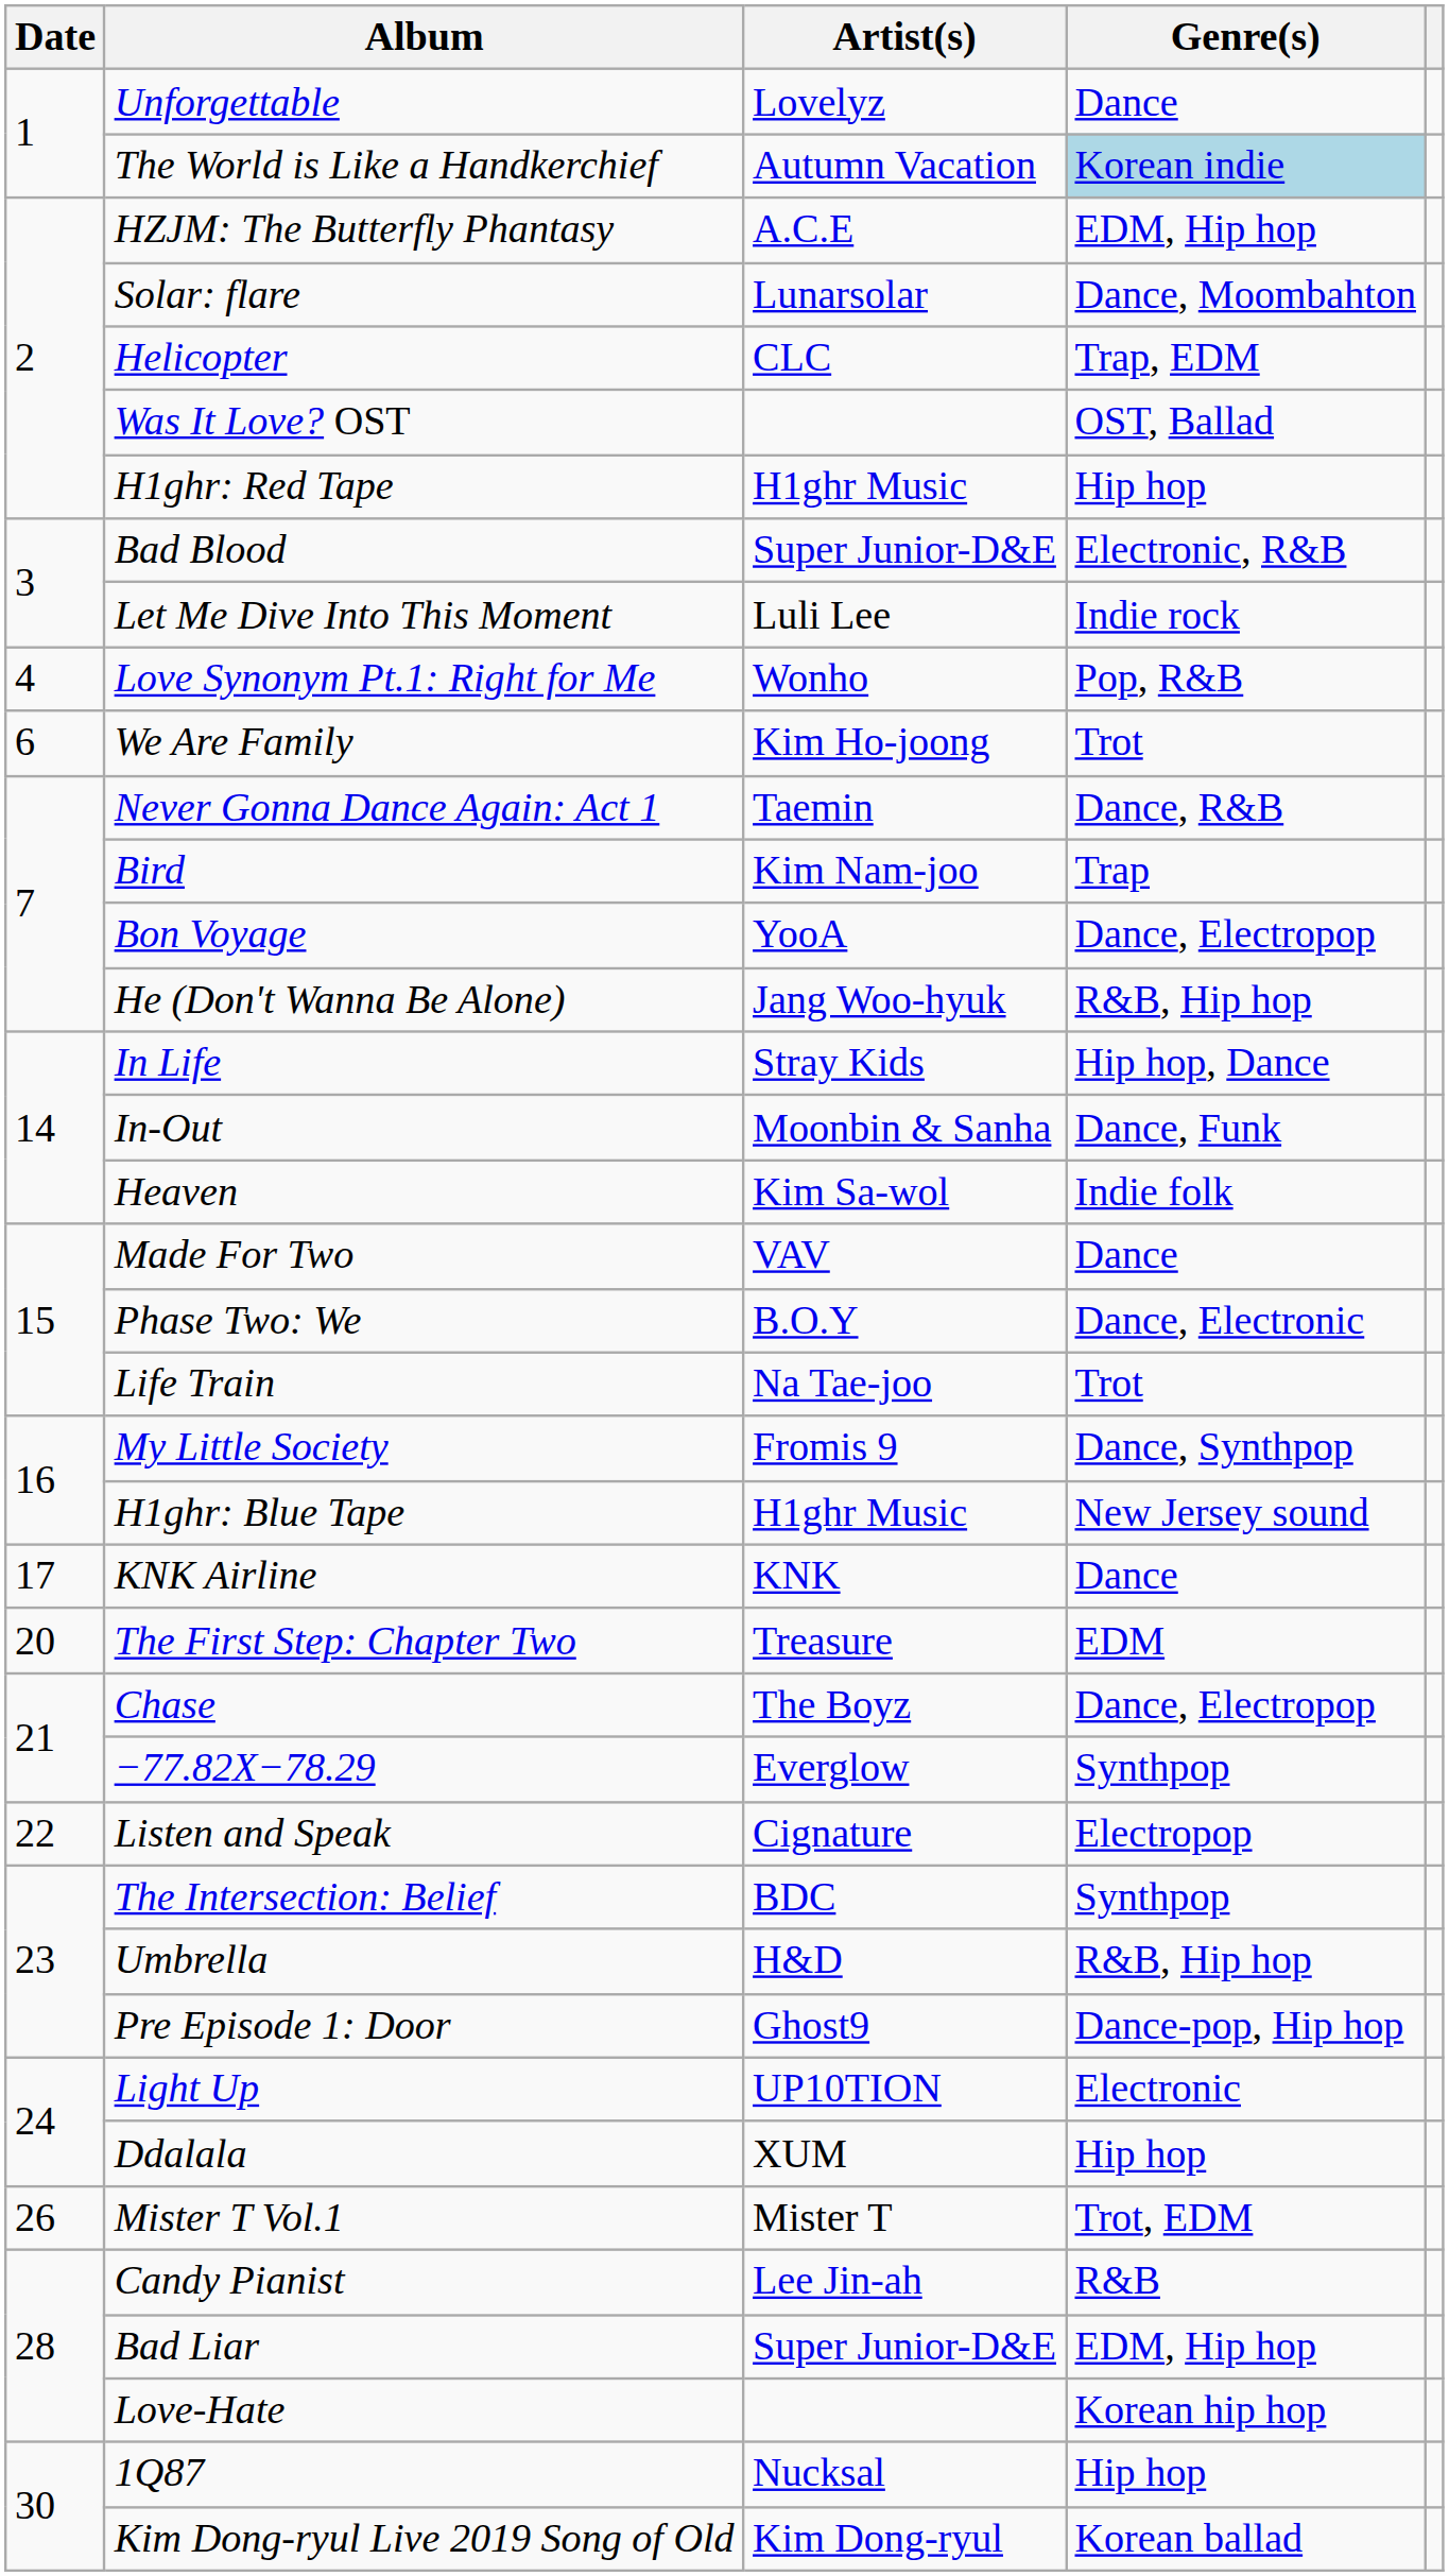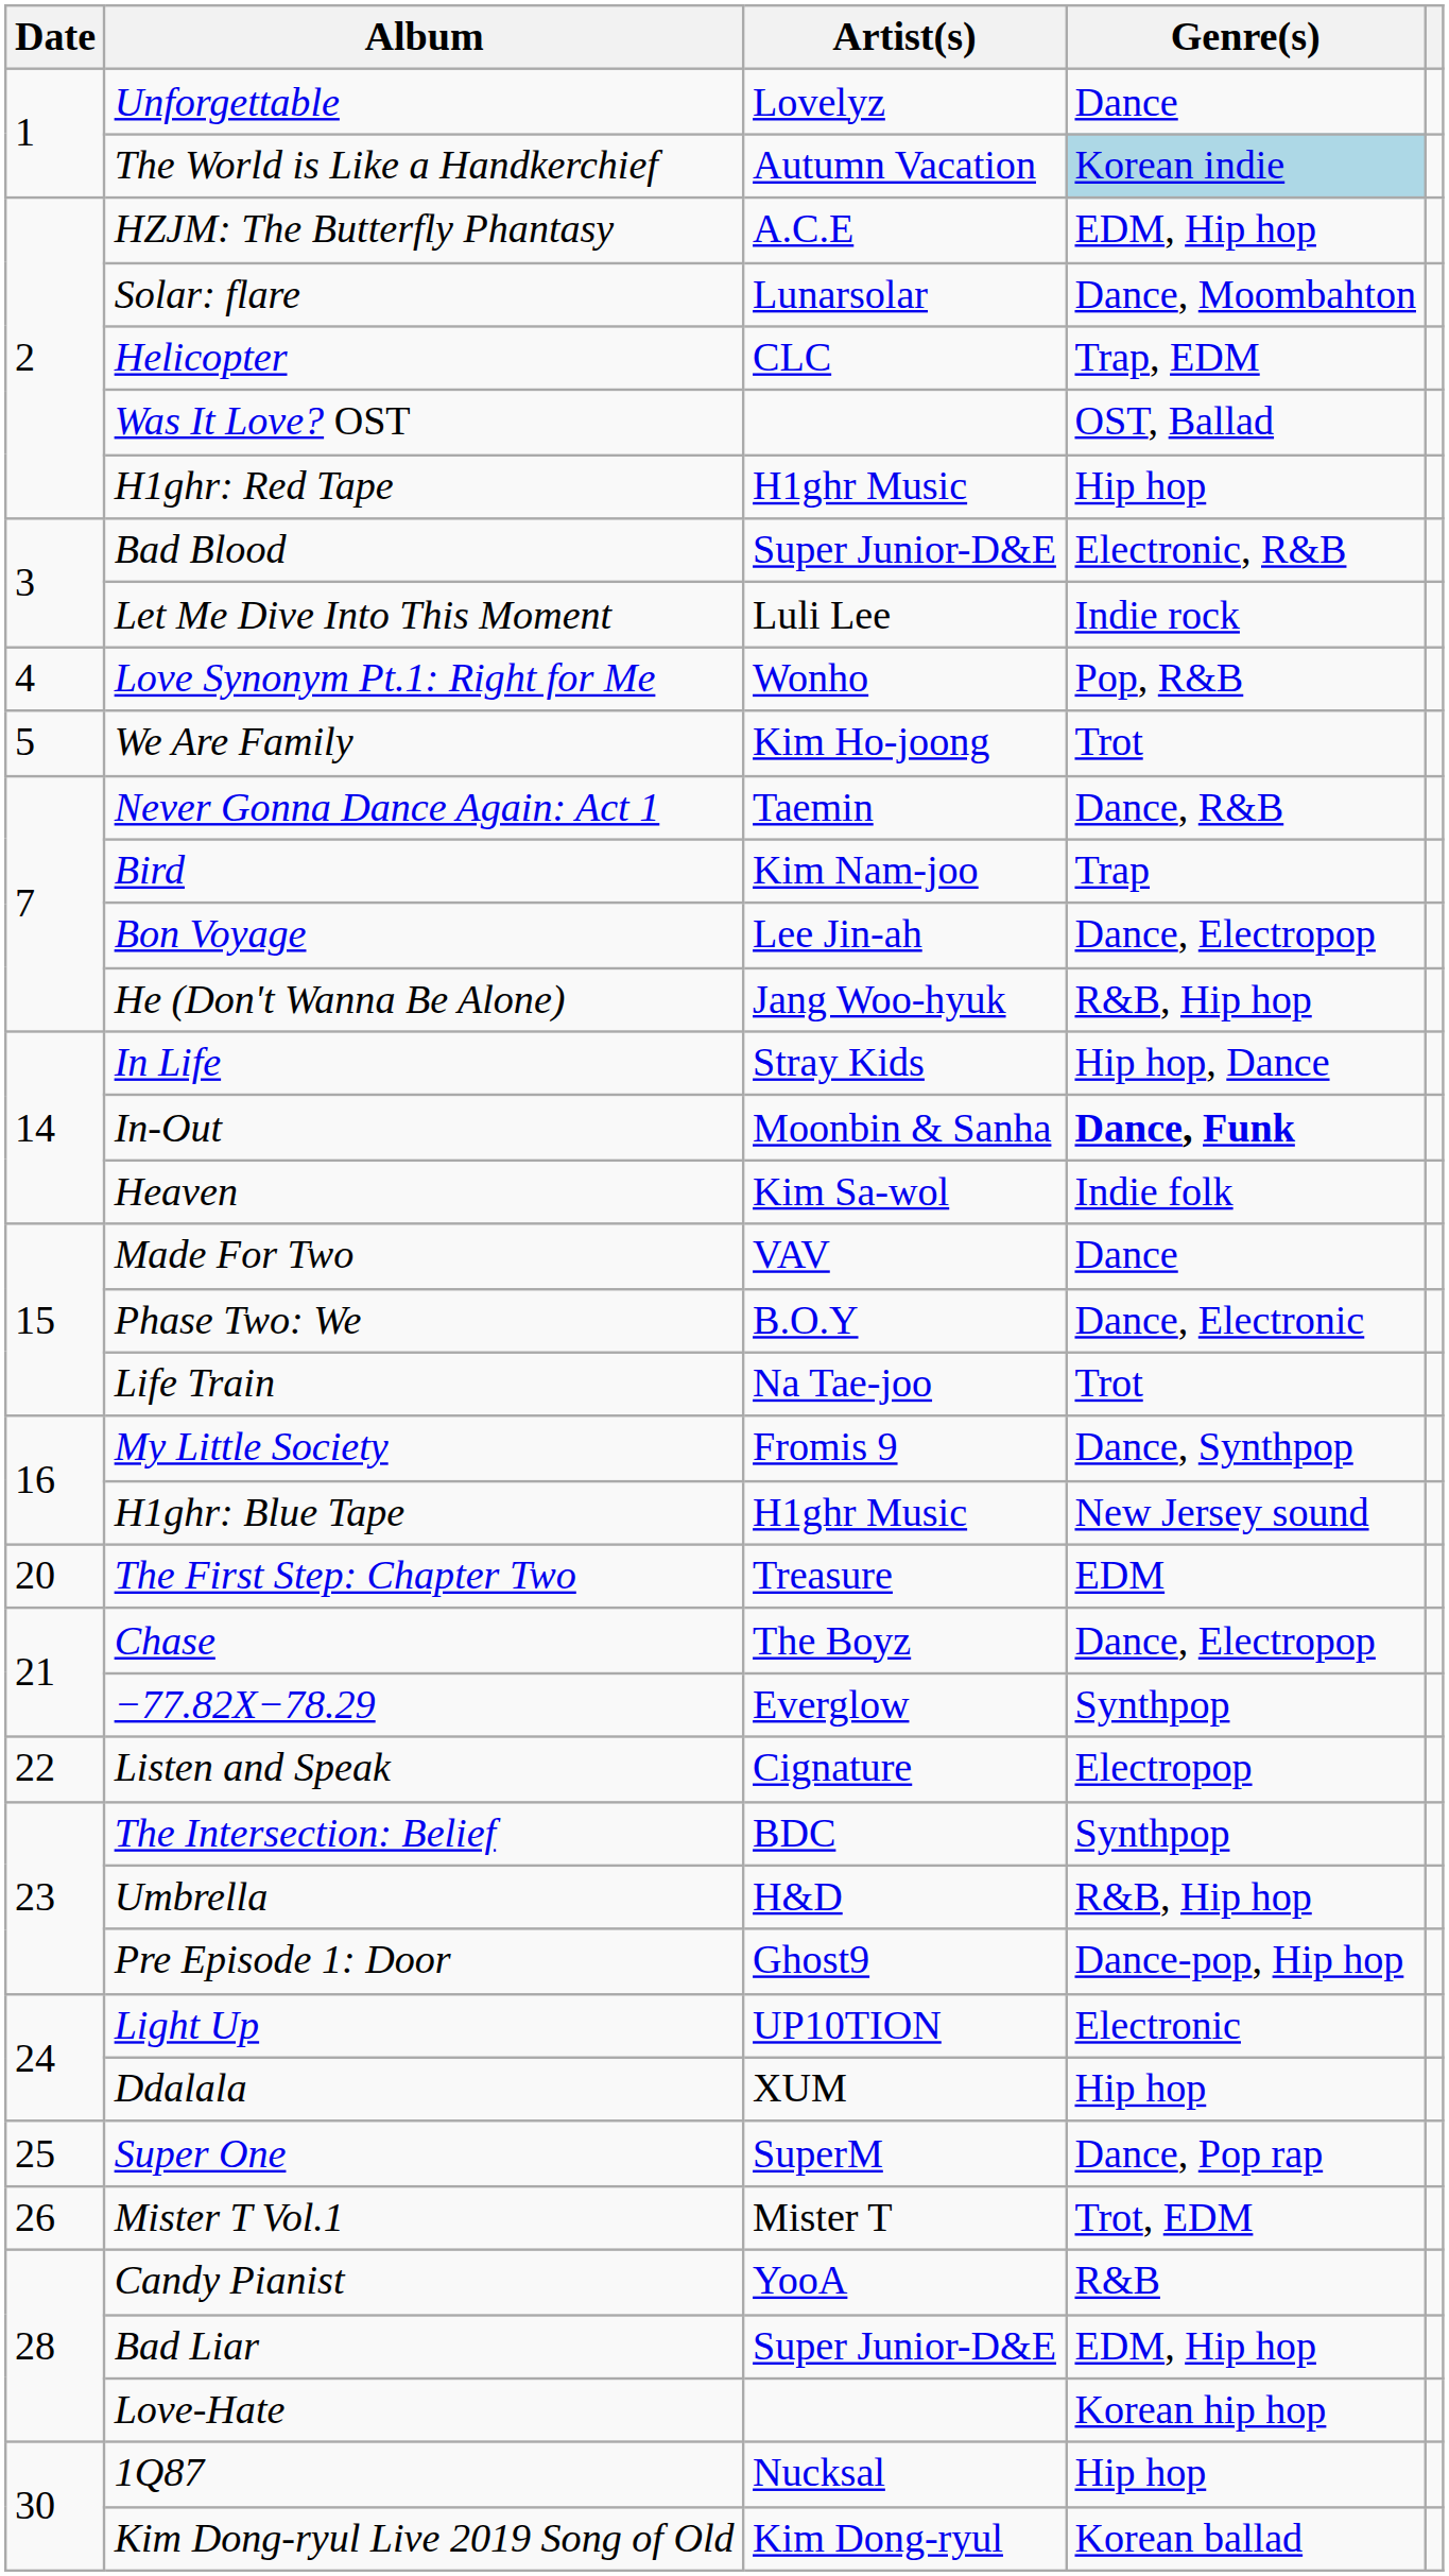We Are Family | Date: 6 -> 5
Bon Voyage | Artist(s): YooA -> Lee Jin-ah
In-Out | Genre(s): normal -> bold
- row: 17 | KNK Airline | KNK | Dance
+ row: 25 | Super One | SuperM | Dance, Pop rap
Candy Pianist | Artist(s): Lee Jin-ah -> YooA
